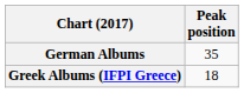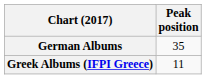Greek Albums (IFPI Greece) | Peak position: 18 -> 11
